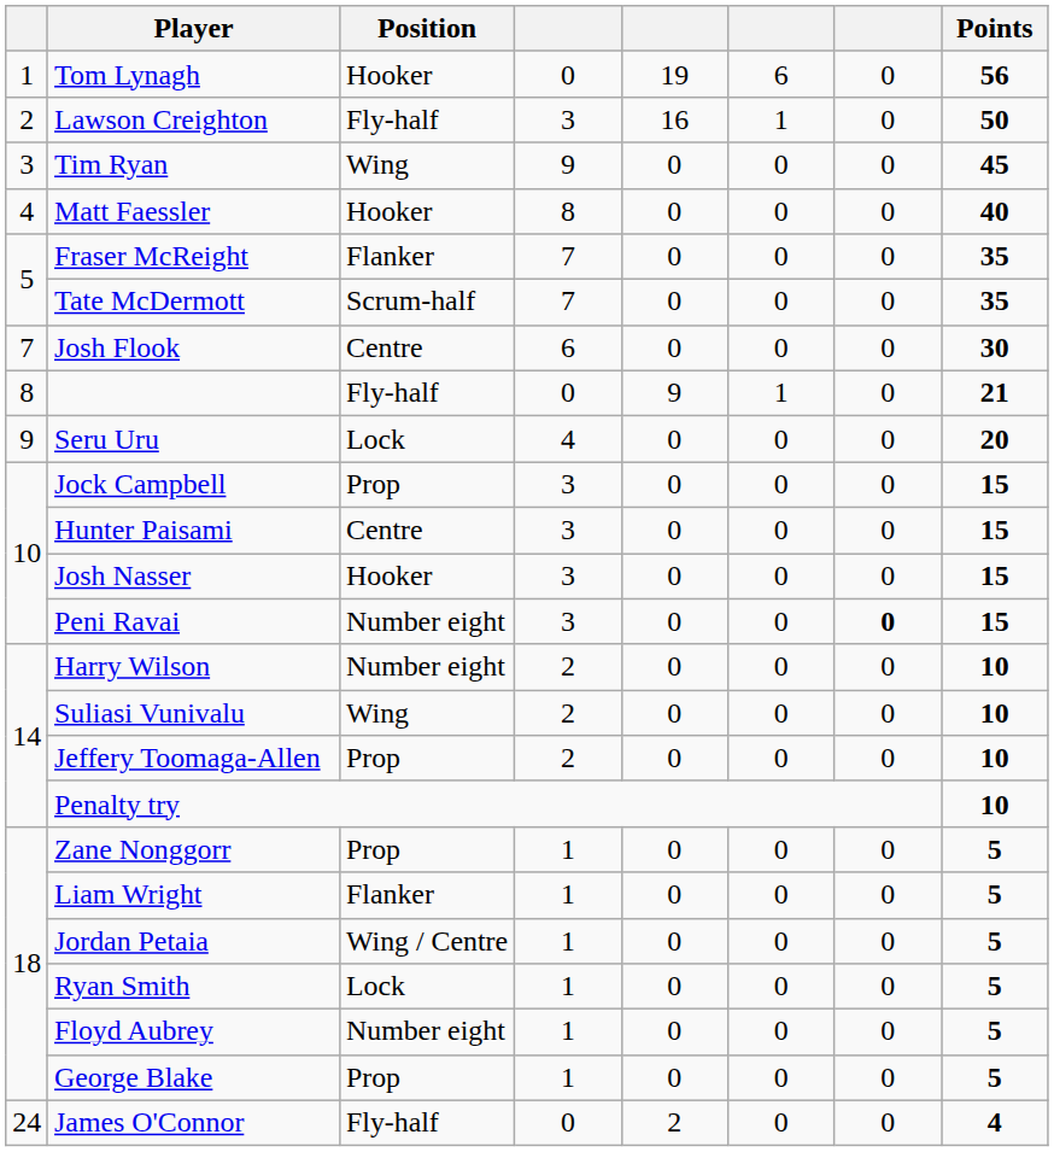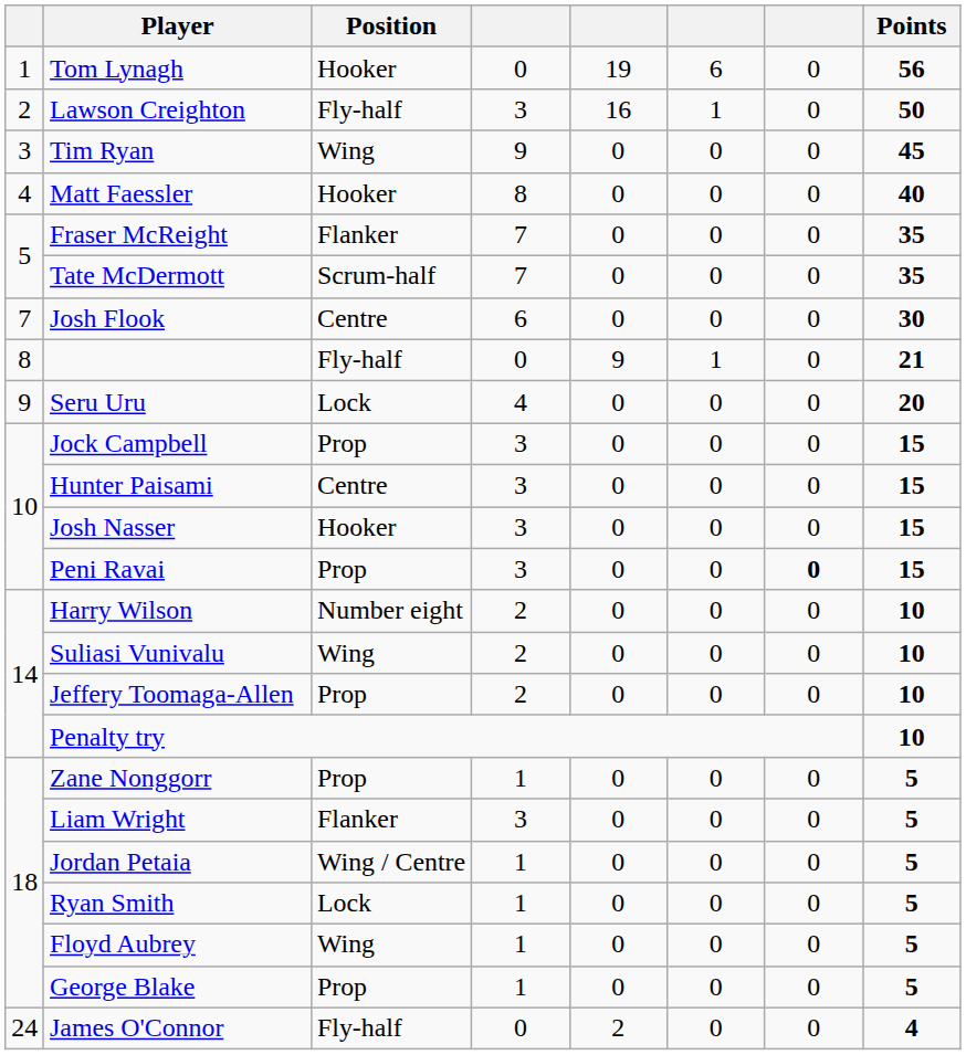Peni Ravai | Position: Number eight -> Prop
Liam Wright | column 4: 1 -> 3
Floyd Aubrey | Position: Number eight -> Wing
